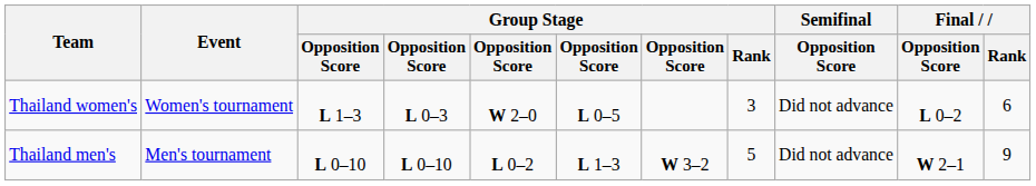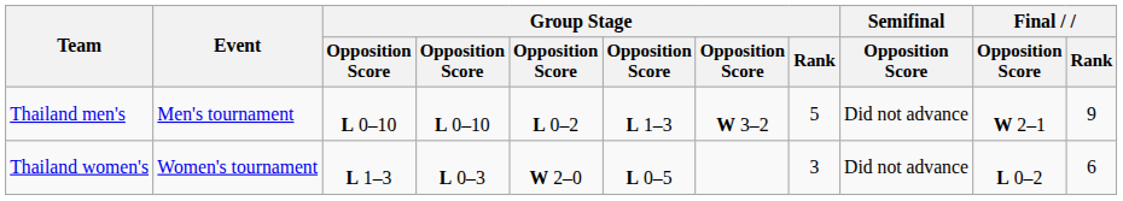rows swapped: Thailand men's <-> Thailand women's
